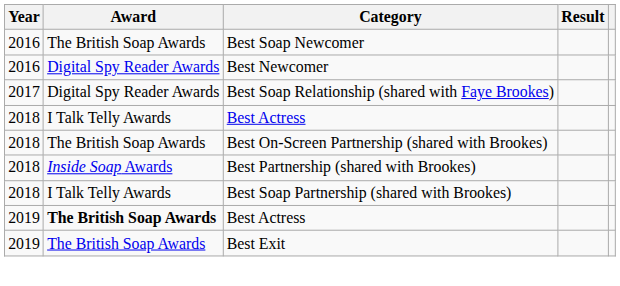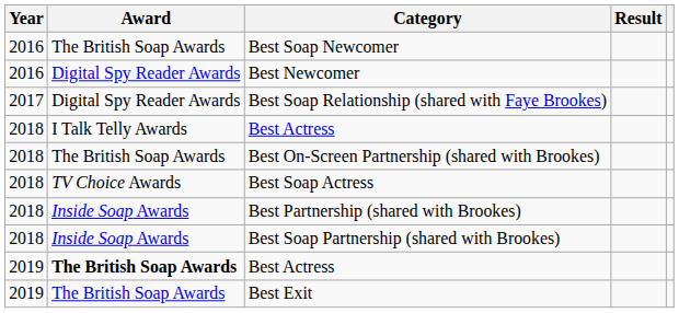+ row: 2018 | TV Choice Awards | Best Soap Actress
Best Soap Partnership (shared with Brookes) | Award: I Talk Telly Awards -> Inside Soap Awards
